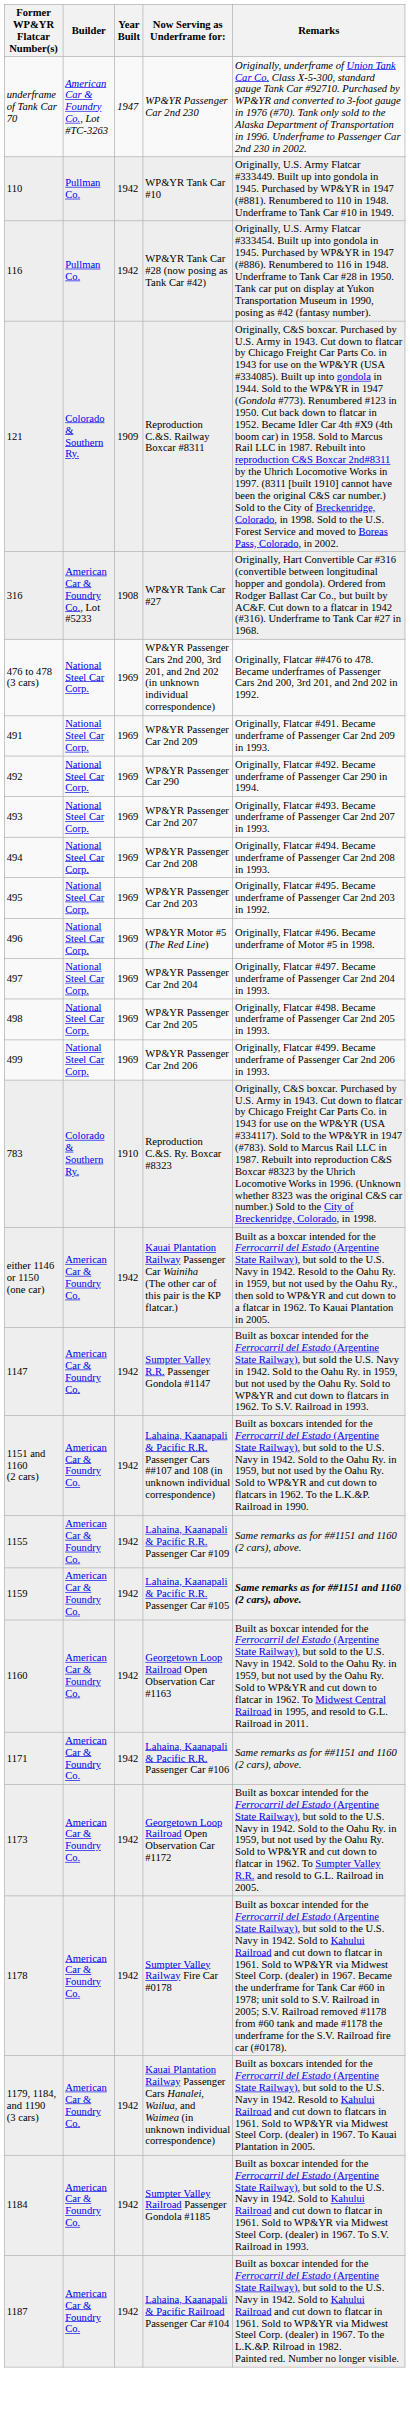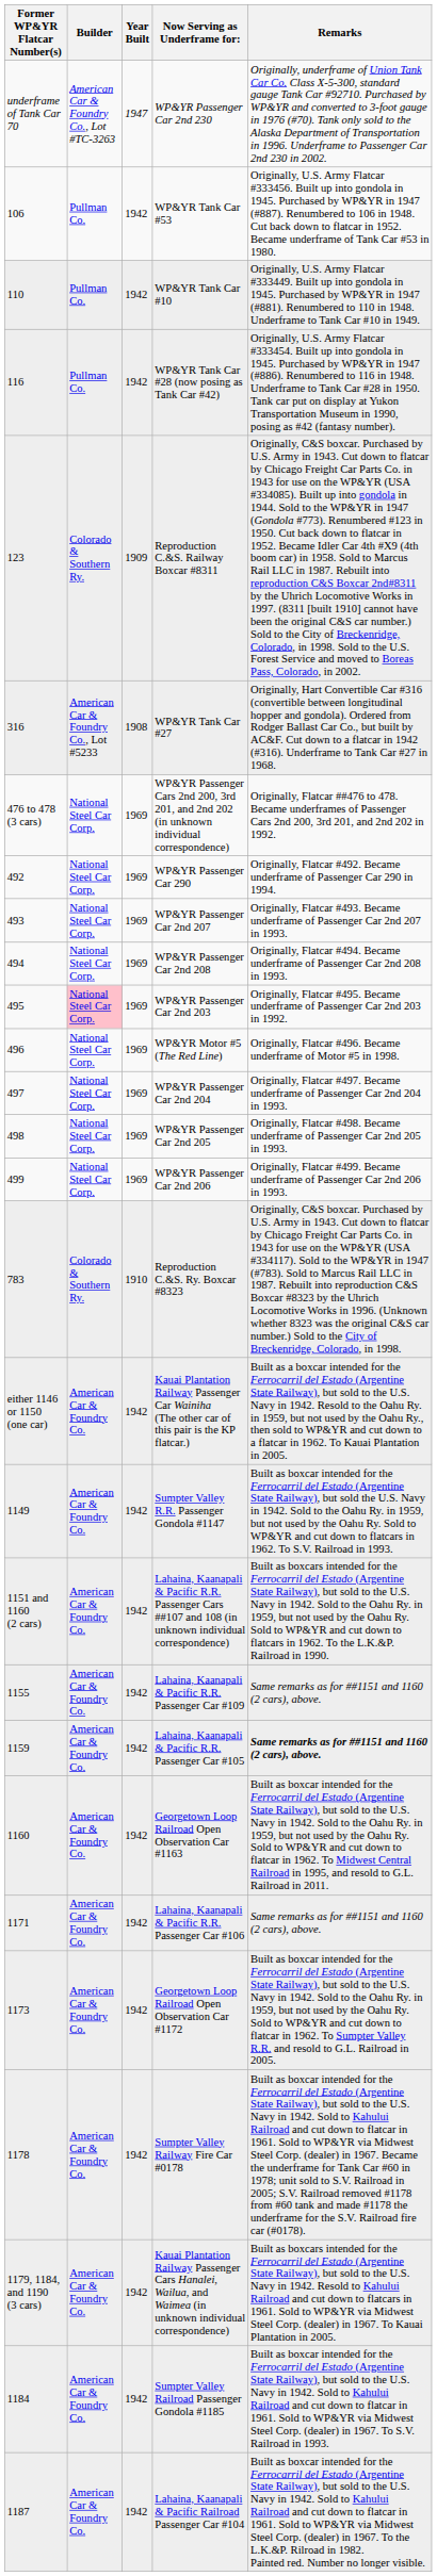+ row: 106 | Pullman Co. | 1942 | WP&YR Tank Car #53 | Originally, U.S. Army Flatcar #333456. Built up into gondola in 1945. Purchased by WP&YR in 1947 (#887). Renumbered to 106 in 1948. Cut back down to flatcar in 1952. Became underframe of Tank Car #53 in 1980.
Reproduction C.&S. Railway Boxcar #8311 | Former WP&YR Flatcar Number(s): 121 -> 123
- row: 491 | National Steel Car Corp. | 1969 | WP&YR Passenger Car 2nd 209 | Originally, Flatcar #491. Became underframe of Passenger Car 2nd 209 in 1993.
WP&YR Passenger Car 2nd 203 | Builder: no background -> pink background
Sumpter Valley R.R. Passenger Gondola #1147 | Former WP&YR Flatcar Number(s): 1147 -> 1149
